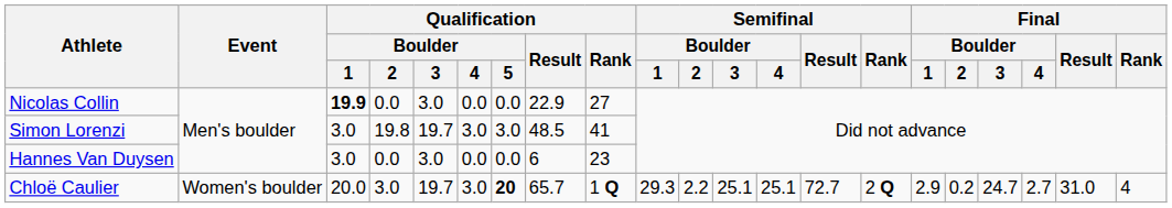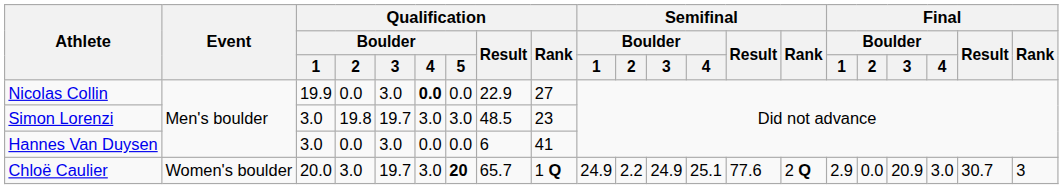Nicolas Collin | Qualification / Boulder / 1: bold -> normal
Nicolas Collin | Qualification / Boulder / 4: normal -> bold
Simon Lorenzi | Qualification / Rank: 41 -> 23
Hannes Van Duysen | Qualification / Rank: 23 -> 41
Chloë Caulier | Semifinal / Boulder / 1: 29.3 -> 24.9
Chloë Caulier | Semifinal / Boulder / 3: 25.1 -> 24.9
Chloë Caulier | Semifinal / Result: 72.7 -> 77.6
Chloë Caulier | Final / Boulder / 2: 0.2 -> 0.0
Chloë Caulier | Final / Boulder / 3: 24.7 -> 20.9
Chloë Caulier | Final / Boulder / 4: 2.7 -> 3.0
Chloë Caulier | Final / Result: 31.0 -> 30.7
Chloë Caulier | Final / Rank: 4 -> 3
